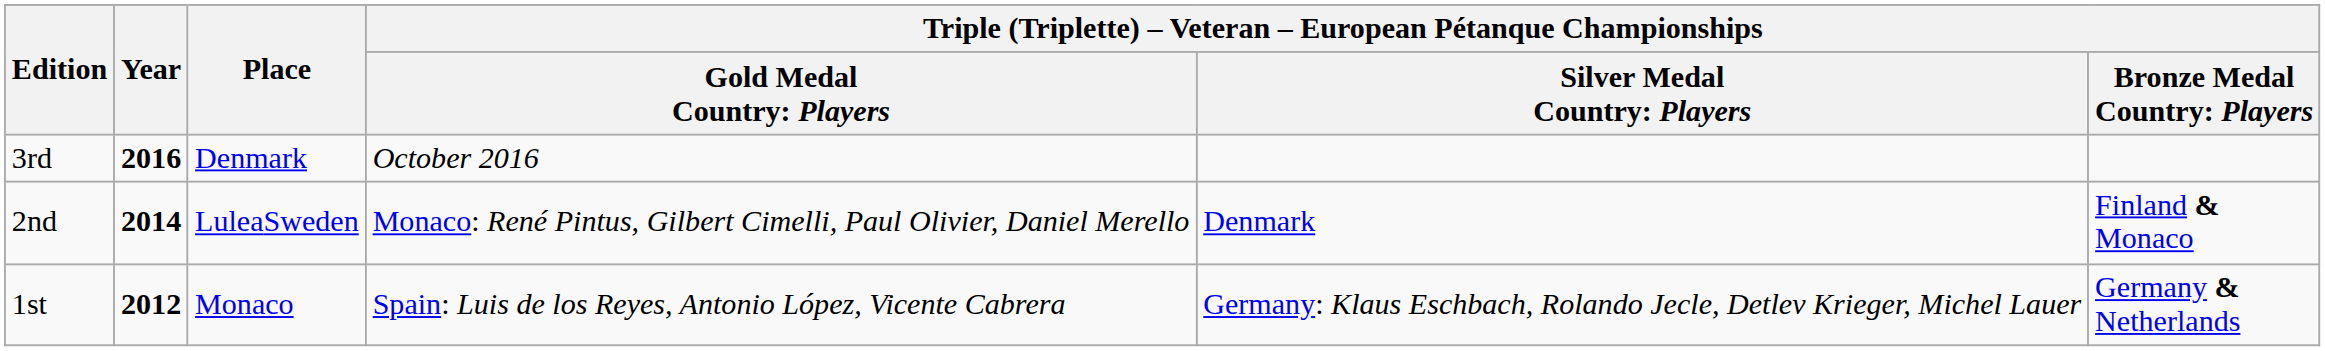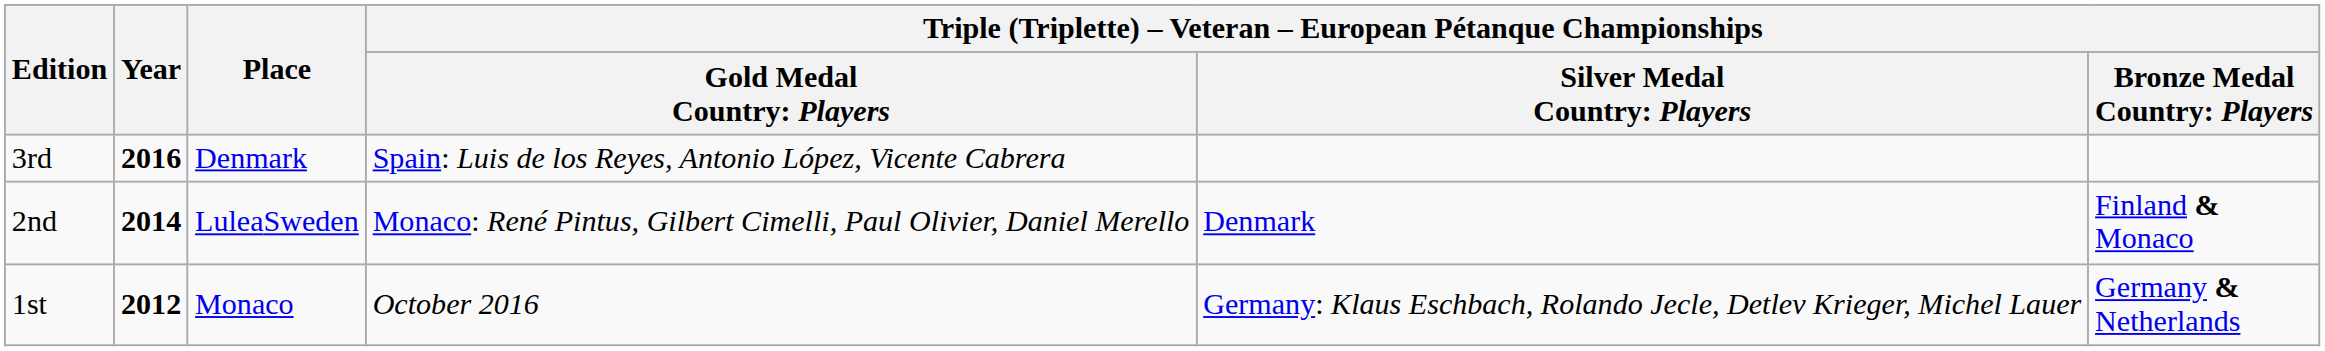3rd | column 4: October 2016 -> Spain: Luis de los Reyes, Antonio López, Vicente Cabrera
1st | column 4: Spain: Luis de los Reyes, Antonio López, Vicente Cabrera -> October 2016
